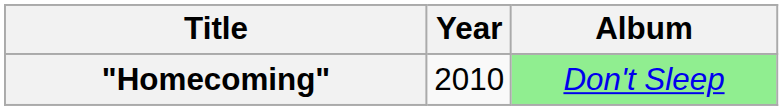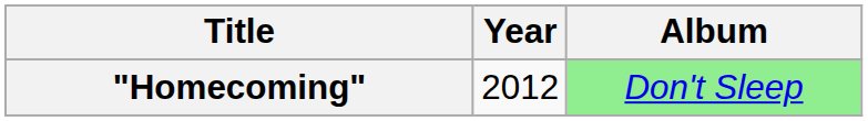"Homecoming" | Year: 2010 -> 2012
